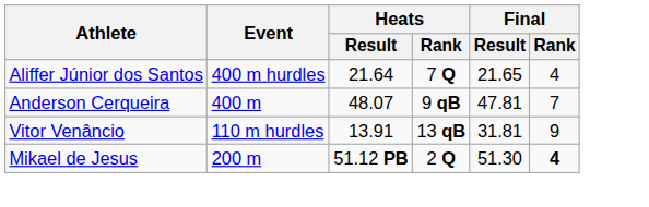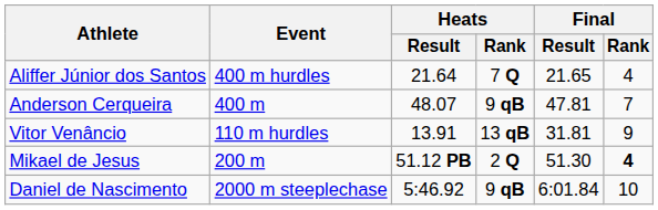+ row: Daniel de Nascimento | 2000 m steeplechase | 5:46.92 | 9 qB | 6:01.84 | 10
